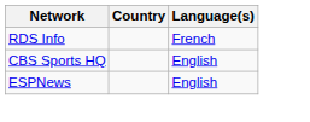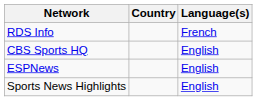+ row: Sports News Highlights | English
